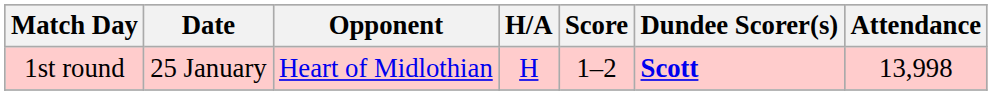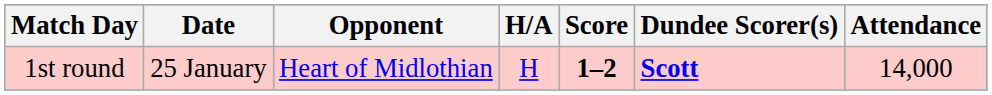1st round | Score: normal -> bold
1st round | Attendance: 13,998 -> 14,000
